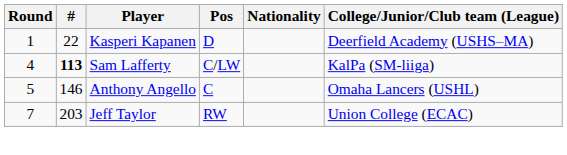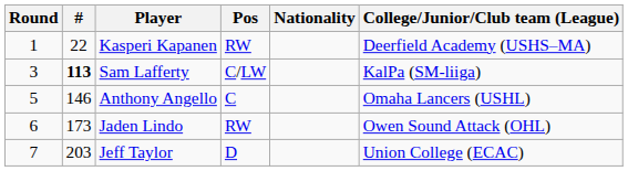Kasperi Kapanen | Pos: D -> RW
Sam Lafferty | Round: 4 -> 3
+ row: 6 | 173 | Jaden Lindo | RW | Owen Sound Attack (OHL)
Jeff Taylor | Pos: RW -> D
